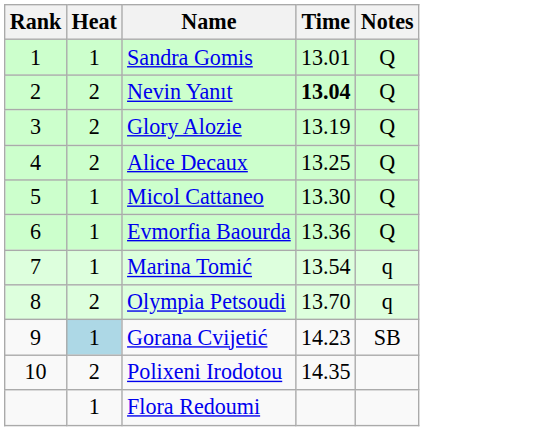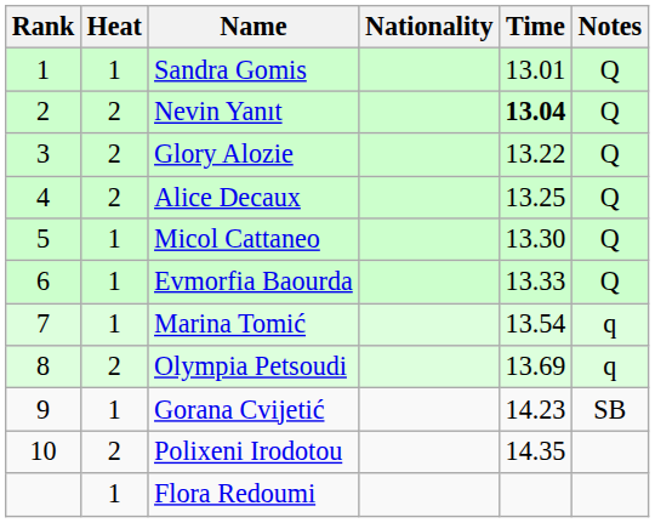+ column: Nationality
Glory Alozie | Time: 13.19 -> 13.22
Evmorfia Baourda | Time: 13.36 -> 13.33
Olympia Petsoudi | Time: 13.70 -> 13.69
Gorana Cvijetić | Heat: lightblue background -> no background
